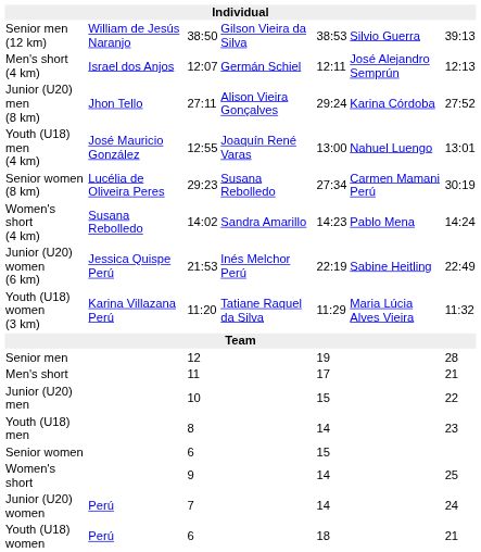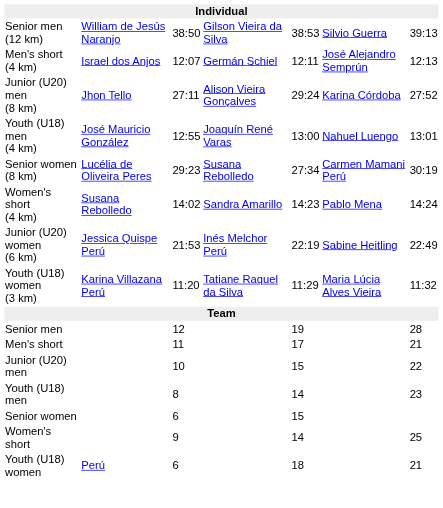- row: Junior (U20) women | Perú | 7 | 14 | 24
